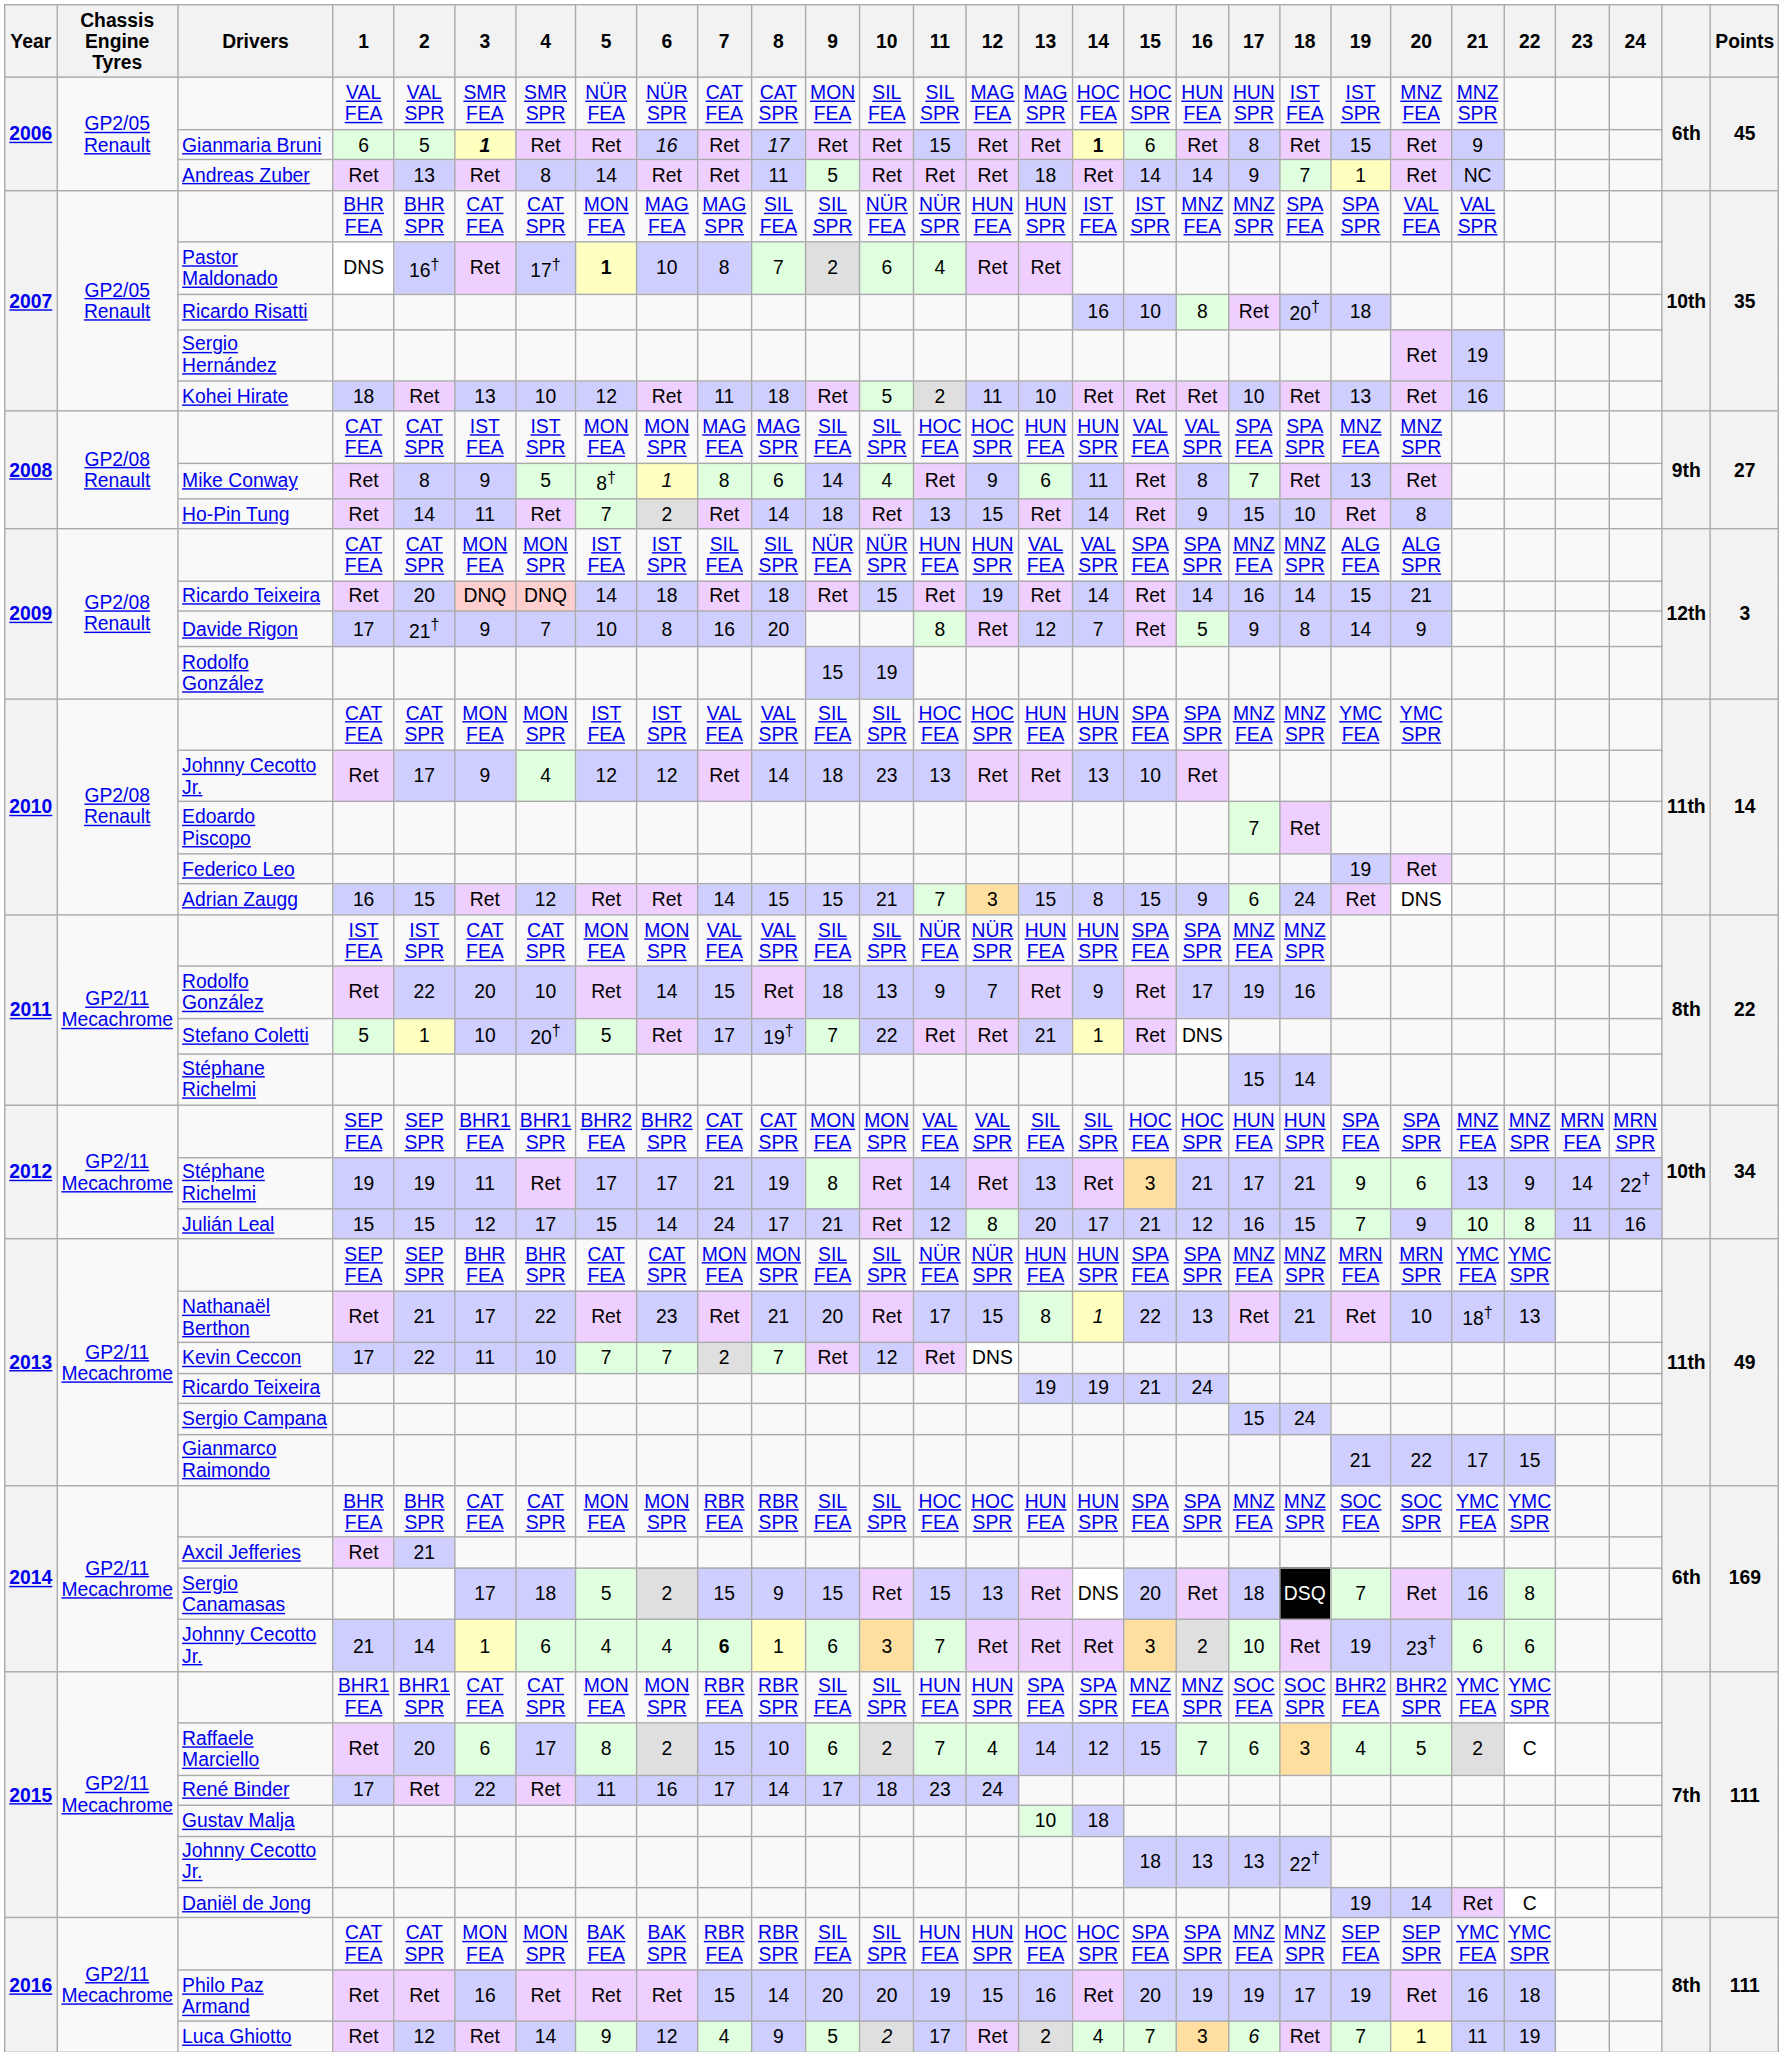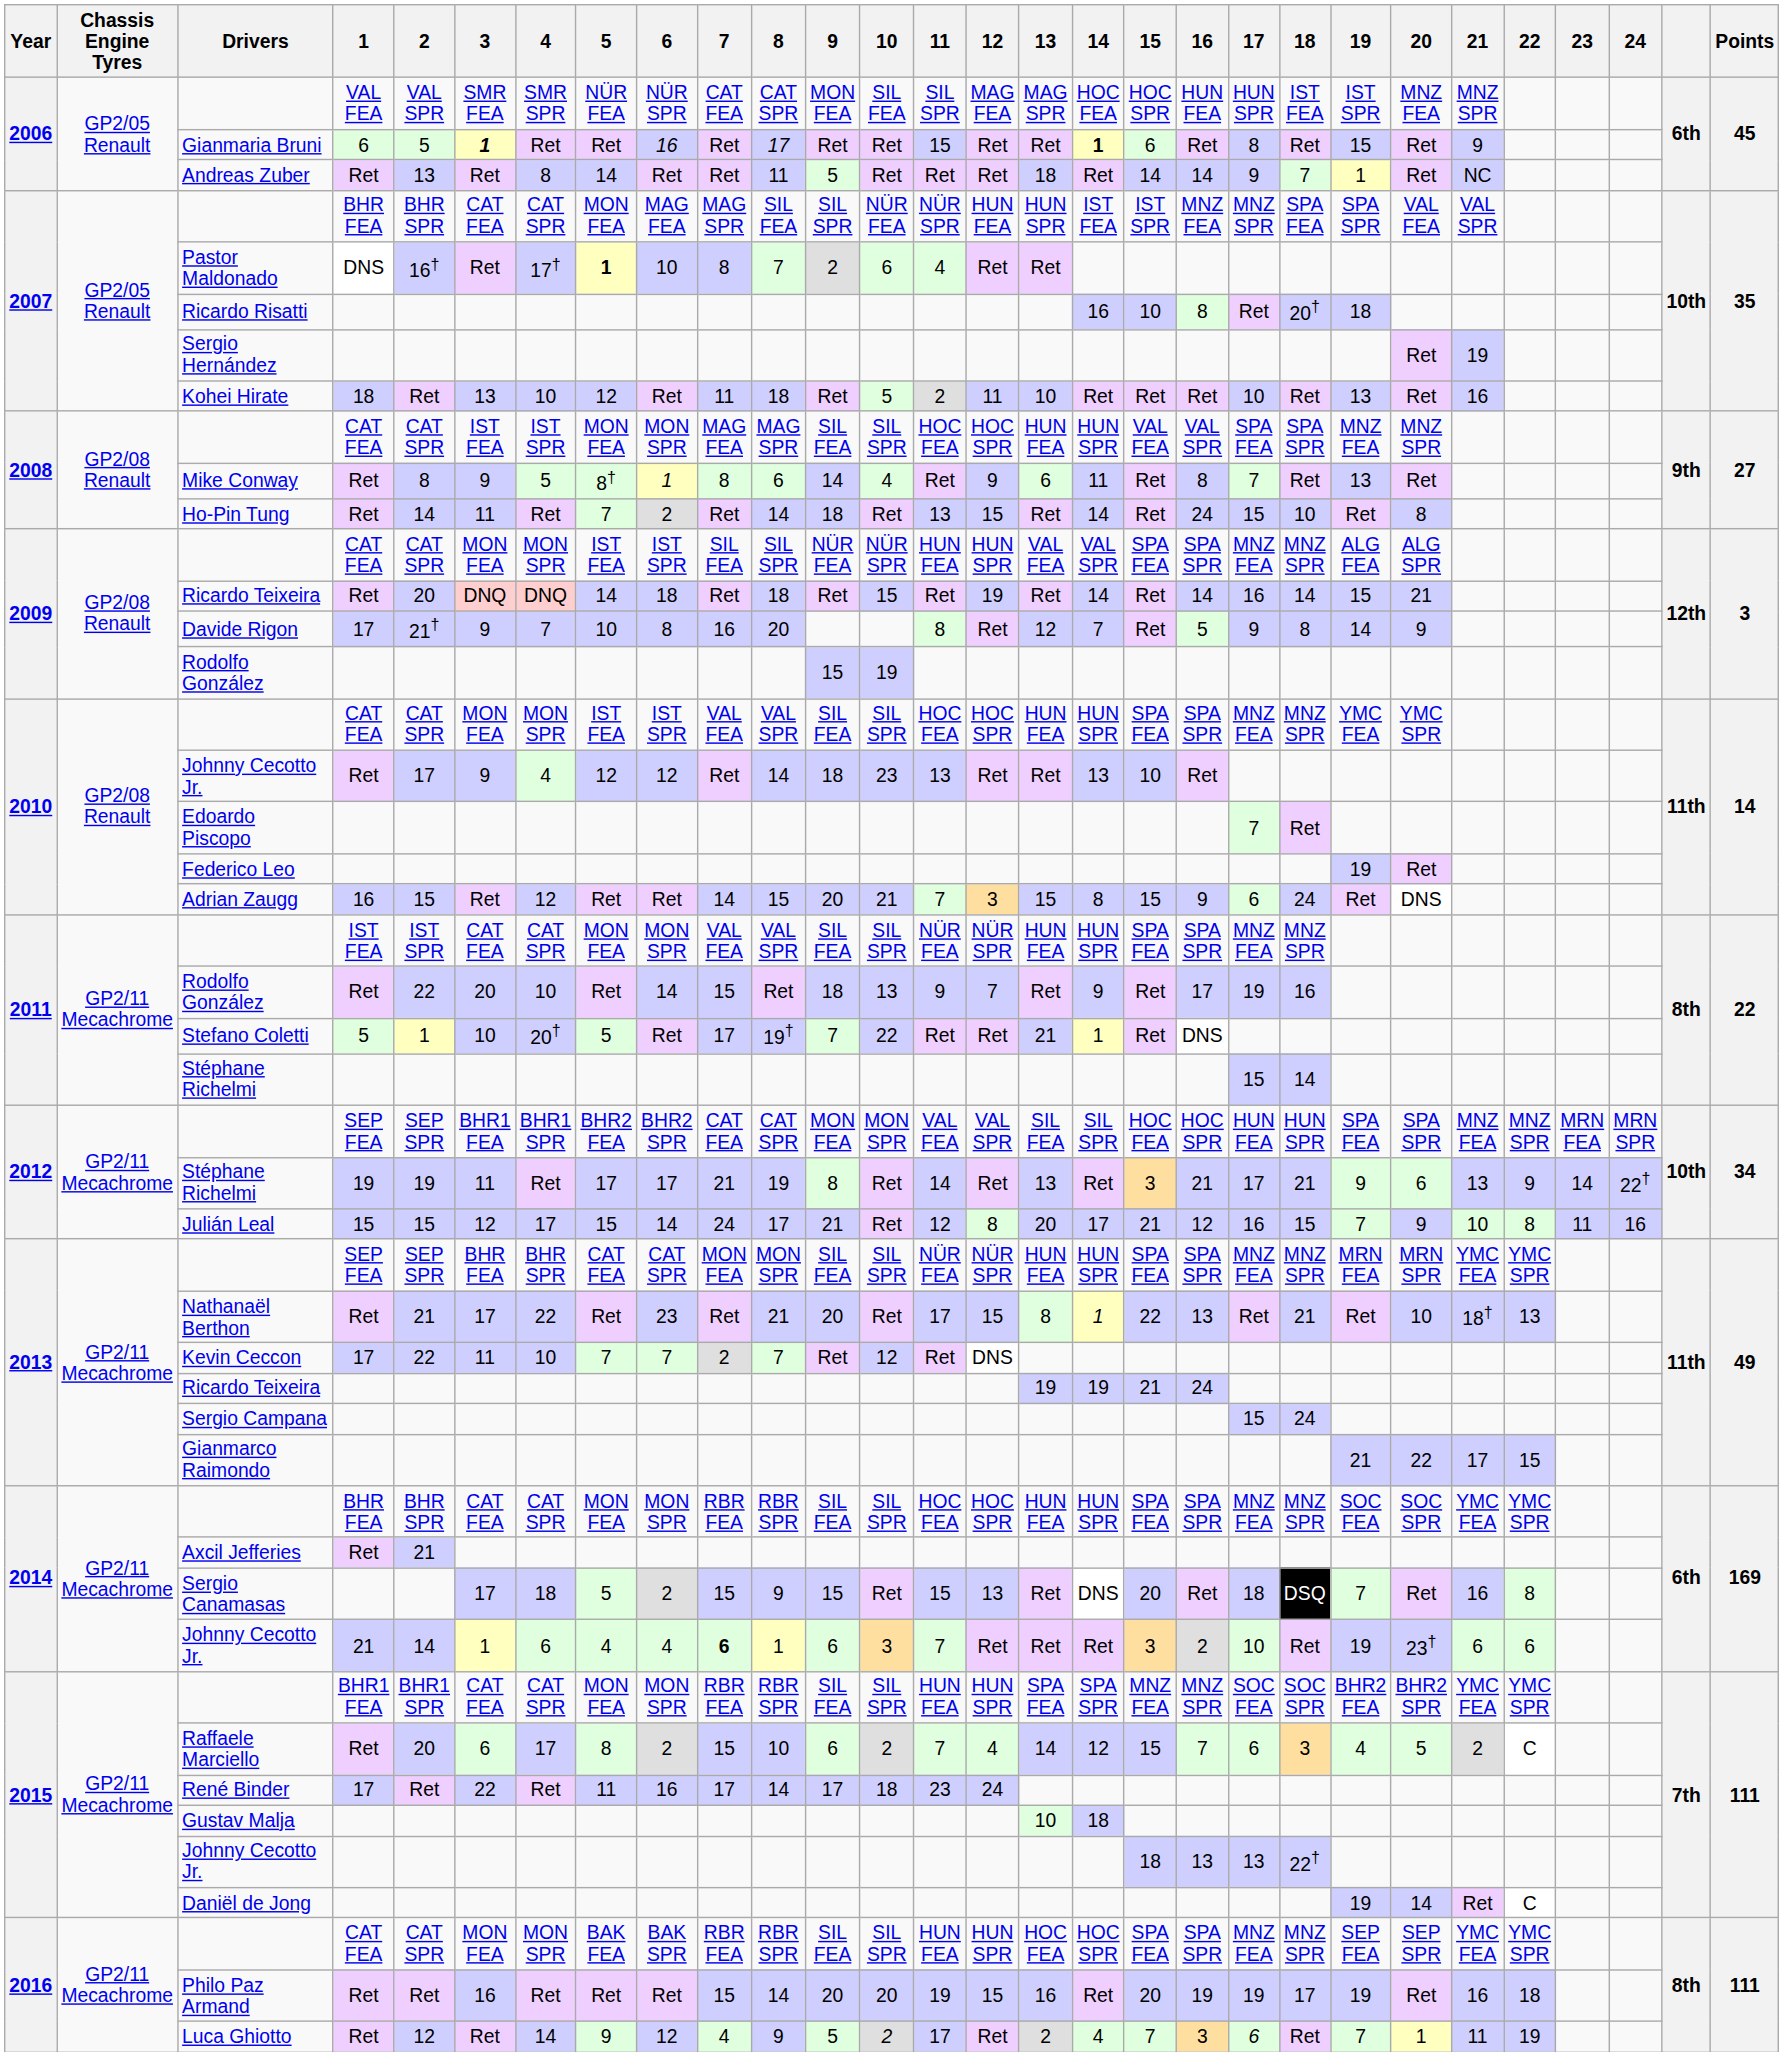Ho-Pin Tung | 16: 9 -> 24
Adrian Zaugg | 9: 15 -> 20
